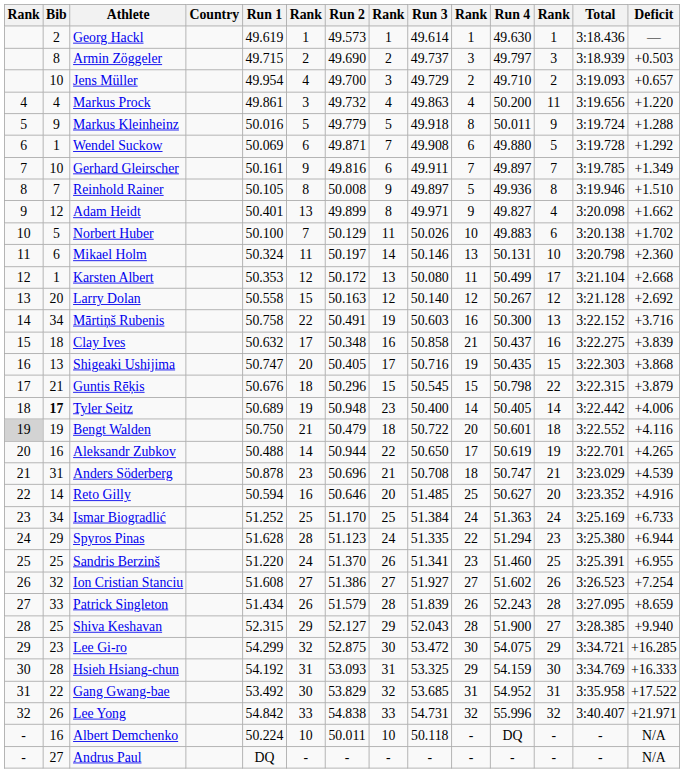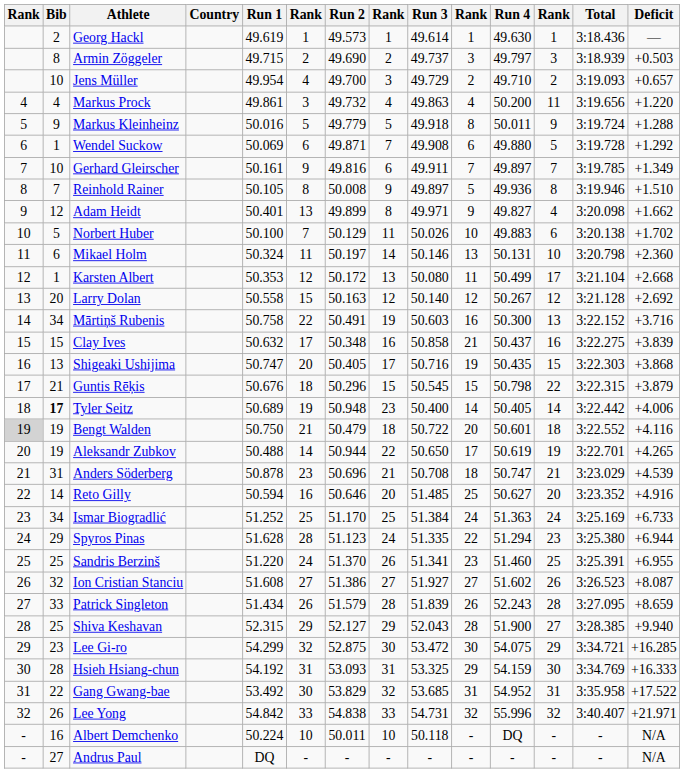Clay Ives | Bib: 18 -> 15
Aleksandr Zubkov | Bib: 16 -> 19
Ion Cristian Stanciu | Deficit: +7.254 -> +8.087
